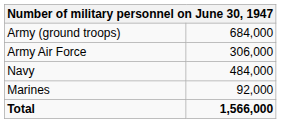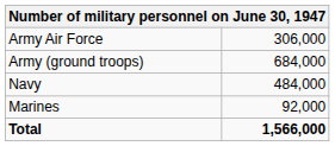rows swapped: Army (ground troops) <-> Army Air Force
